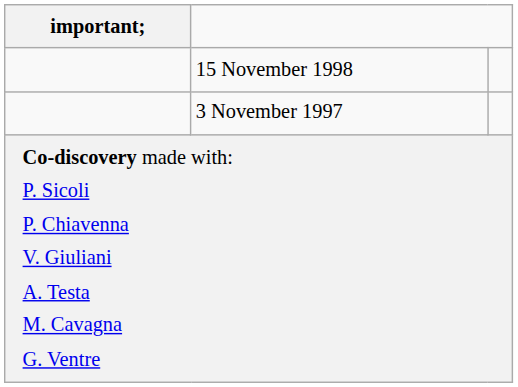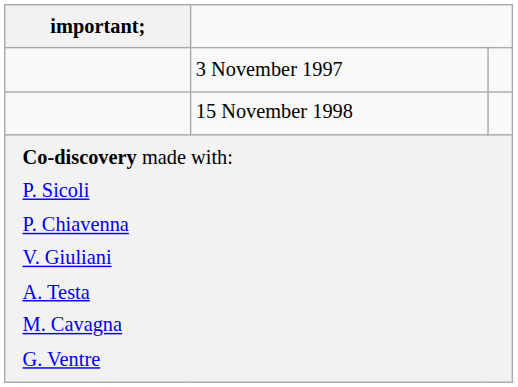rows swapped: 15 November 1998 <-> 3 November 1997
